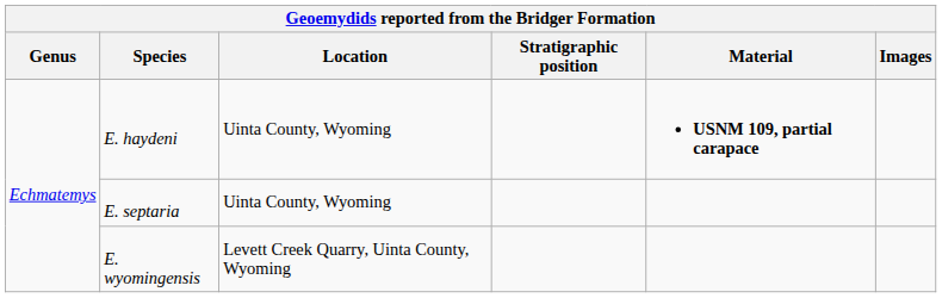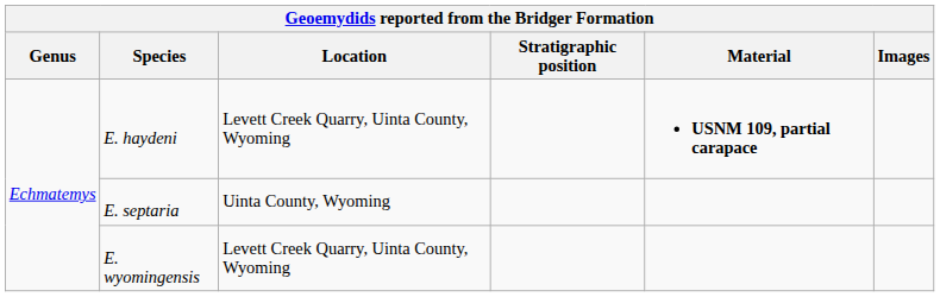E. haydeni | Location: Uinta County, Wyoming -> Levett Creek Quarry, Uinta County, Wyoming
